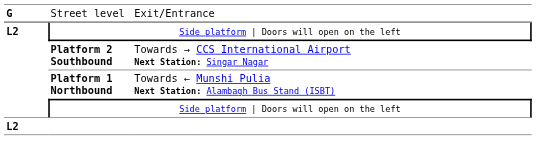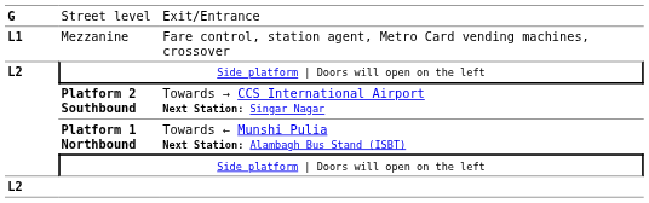+ row: L1 | Mezzanine | Fare control, station agent, Metro Card vending machines, crossover
